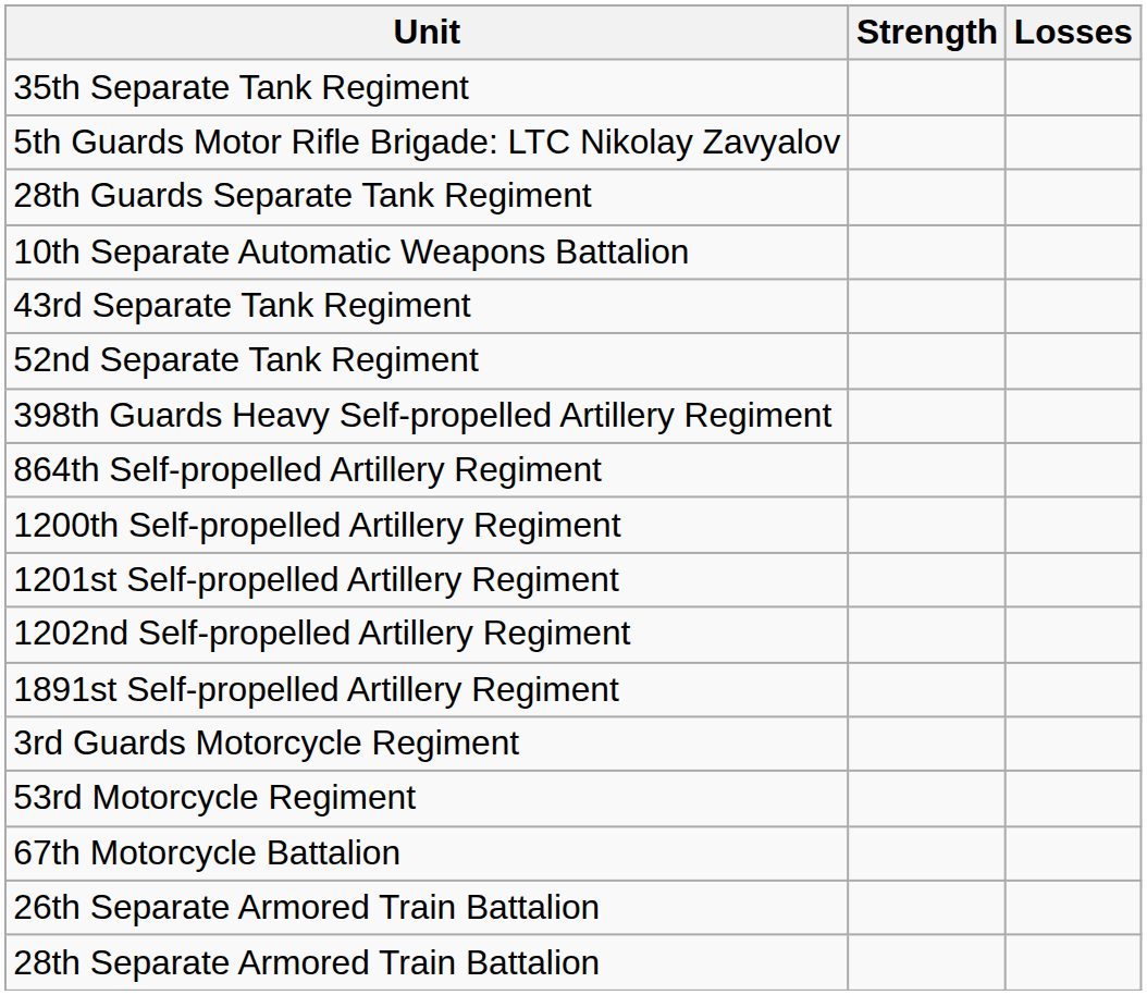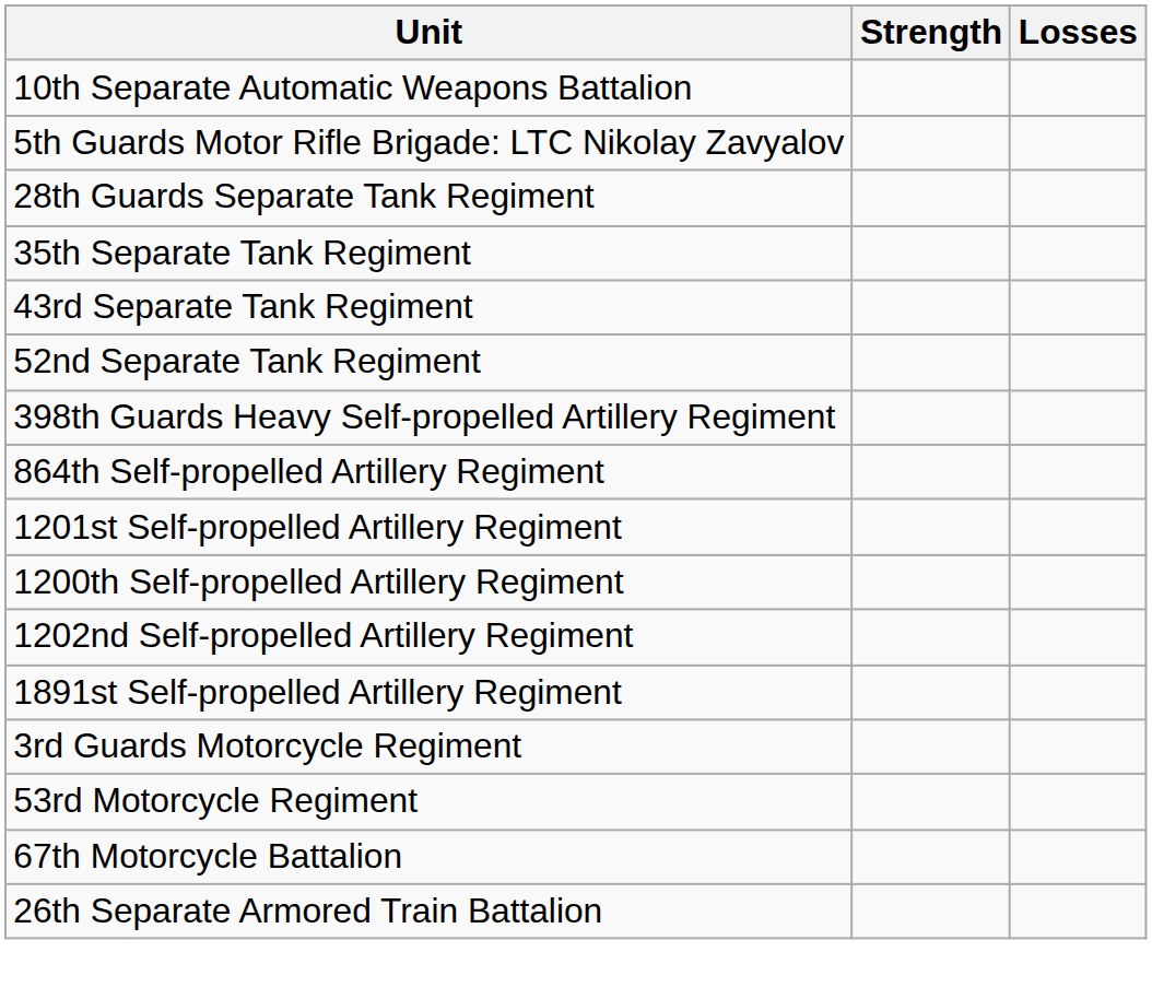rows swapped: 10th Separate Automatic Weapons Battalion <-> 35th Separate Tank Regiment
rows swapped: 1200th Self-propelled Artillery Regiment <-> 1201st Self-propelled Artillery Regiment
- row: 28th Separate Armored Train Battalion
